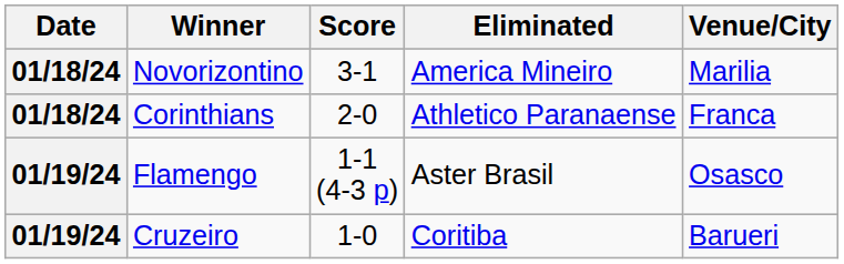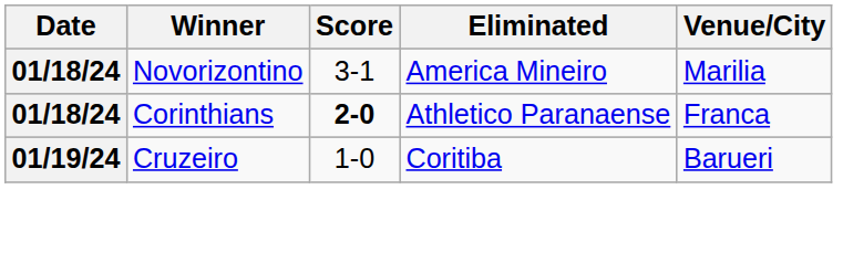Corinthians | Score: normal -> bold
- row: 01/19/24 | Flamengo | 1-1 (4-3 p) | Aster Brasil | Osasco
